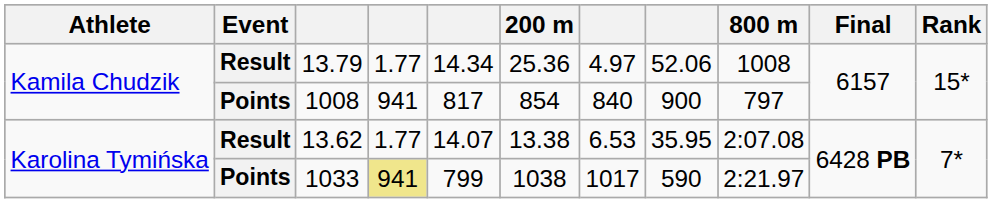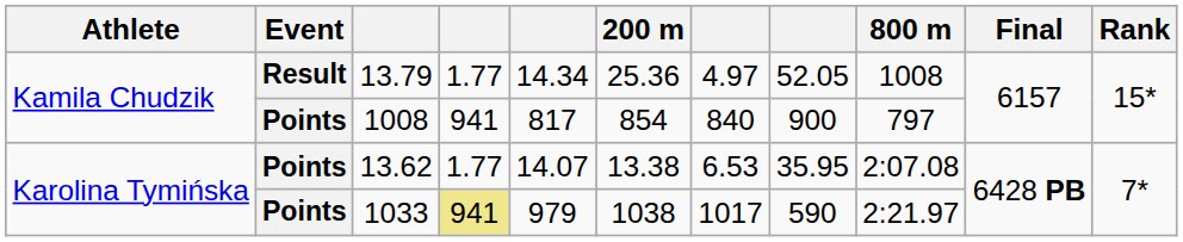13.79 | column 8: 52.06 -> 52.05
13.62 | Event: Result -> Points
1033 | column 5: 799 -> 979
